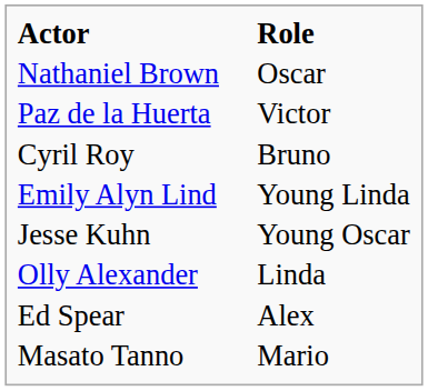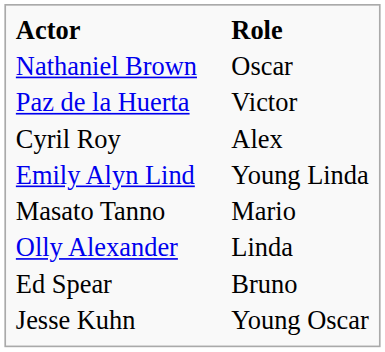Cyril Roy | Role: Bruno -> Alex
rows swapped: Jesse Kuhn <-> Masato Tanno
Ed Spear | Role: Alex -> Bruno
